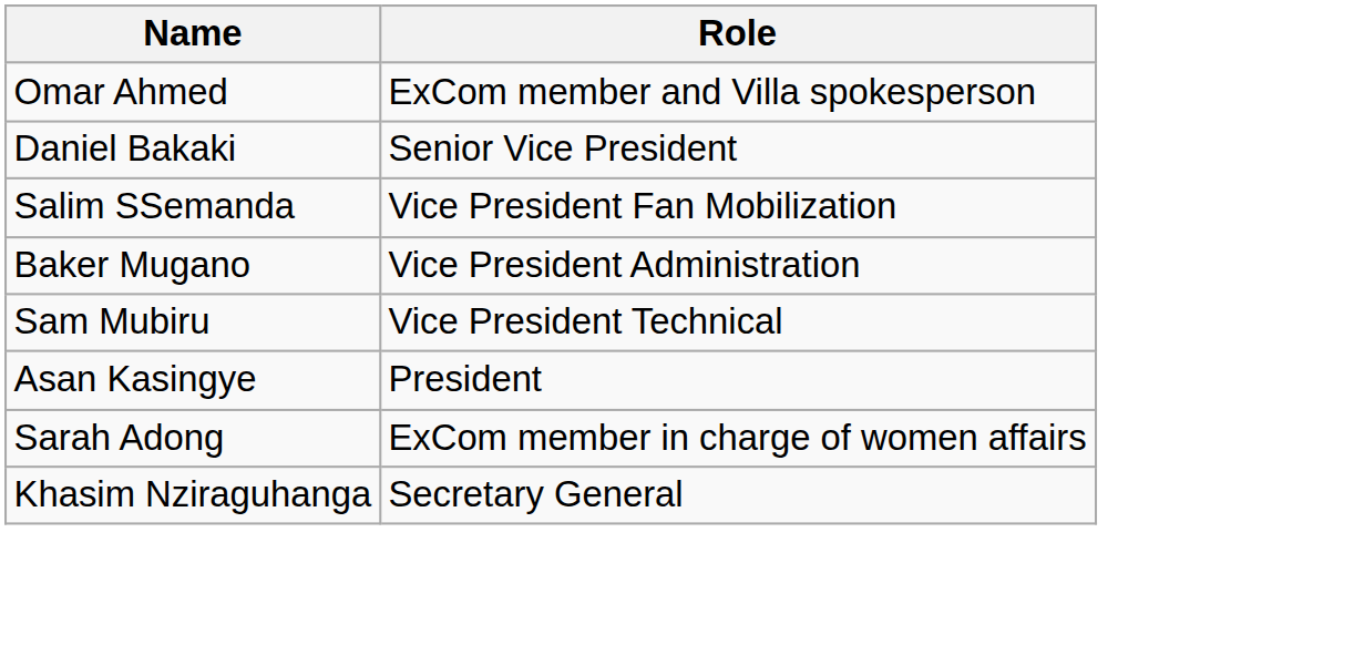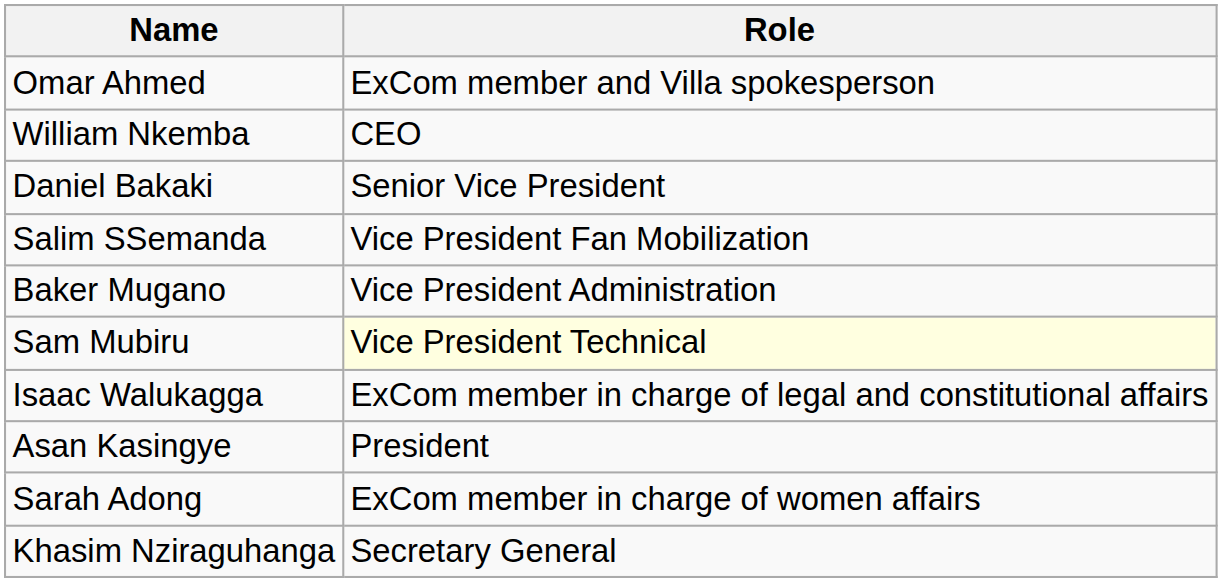+ row: William Nkemba | CEO
Sam Mubiru | Role: no background -> lightyellow background
+ row: Isaac Walukagga | ExCom member in charge of legal and constitutional affairs
